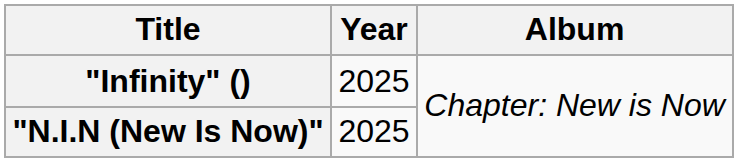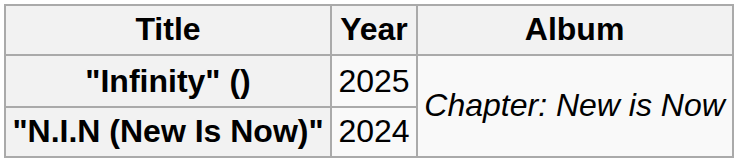"N.I.N (New Is Now)" | Year: 2025 -> 2024
